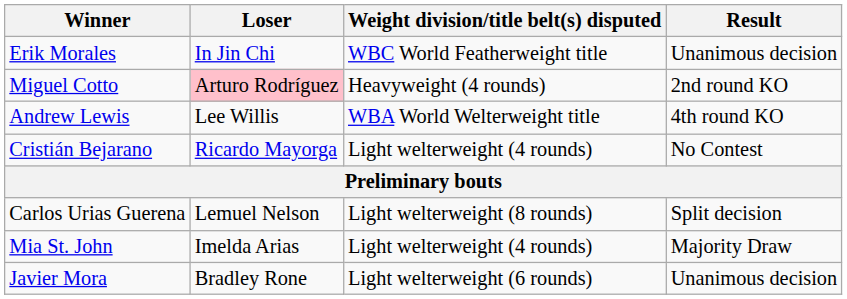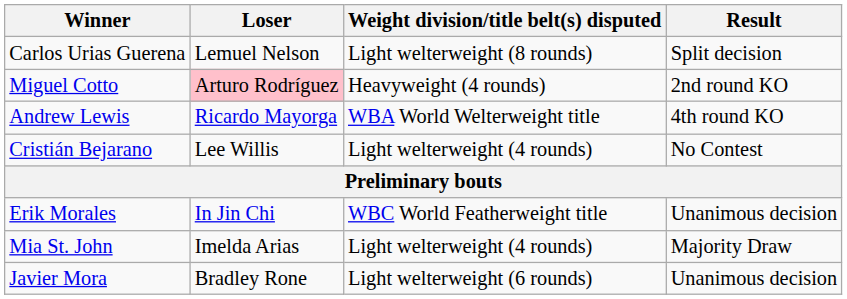rows swapped: Erik Morales <-> Carlos Urias Guerena
Andrew Lewis | Loser: Lee Willis -> Ricardo Mayorga
Cristián Bejarano | Loser: Ricardo Mayorga -> Lee Willis
